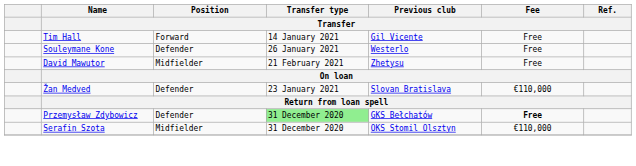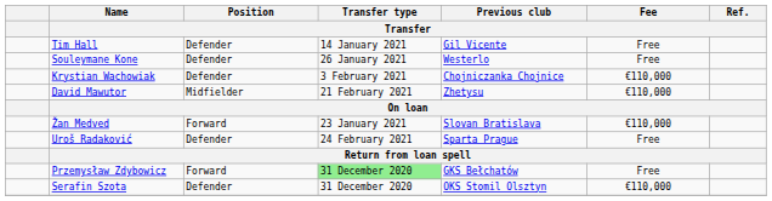Tim Hall | Position / Transfer: Forward -> Defender
+ row: Krystian Wachowiak | Defender | 3 February 2021 | Chojniczanka Chojnice | €110,000
David Mawutor | Fee / Transfer: Free -> €110,000
Žan Medved | Position / Transfer: Defender -> Forward
+ row: Uroš Radaković | Defender | 24 February 2021 | Sparta Prague | Free
Przemysław Zdybowicz | Position / Transfer: Defender -> Forward
Przemysław Zdybowicz | Fee / Transfer: bold -> normal
Serafin Szota | Position / Transfer: Midfielder -> Defender
